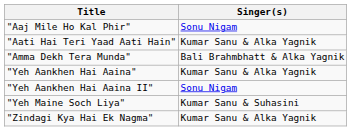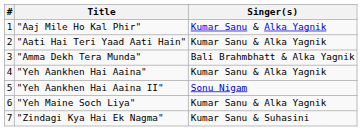+ column: # | 1 | 2 | 3 | 4 | 5 | 6 | 7
"Aaj Mile Ho Kal Phir" | Singer(s): Sonu Nigam -> Kumar Sanu & Alka Yagnik
"Yeh Maine Soch Liya" | Singer(s): Kumar Sanu & Suhasini -> Kumar Sanu & Alka Yagnik
"Zindagi Kya Hai Ek Nagma" | Singer(s): Kumar Sanu & Alka Yagnik -> Kumar Sanu & Suhasini
